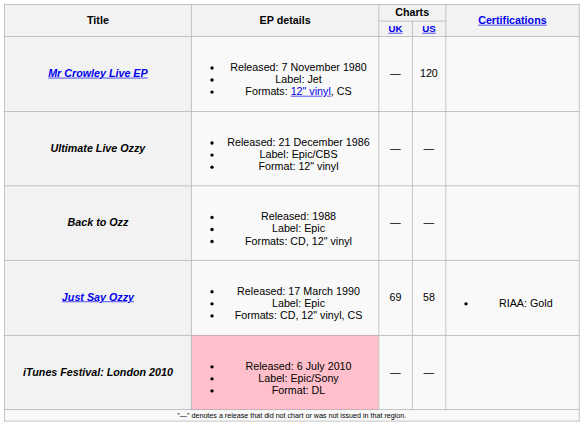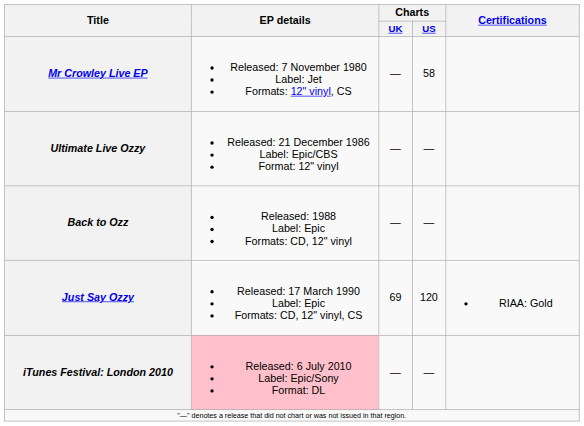Mr Crowley Live EP | Charts / US: 120 -> 58
Just Say Ozzy | Charts / US: 58 -> 120
